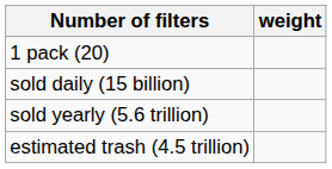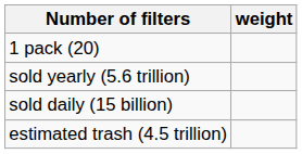rows swapped: sold daily (15 billion) <-> sold yearly (5.6 trillion)
